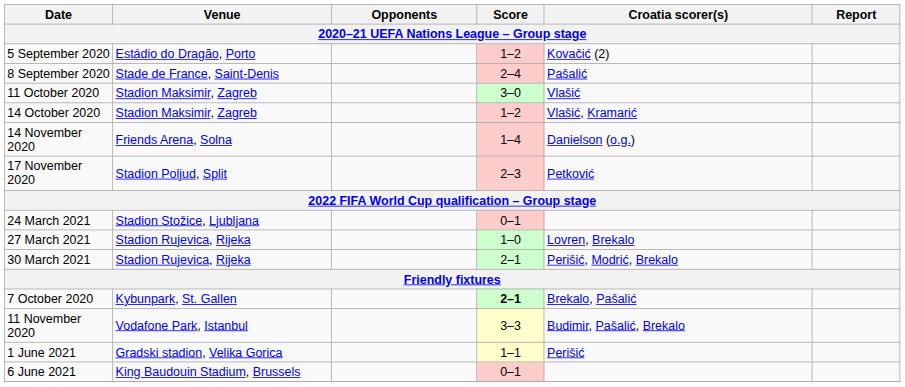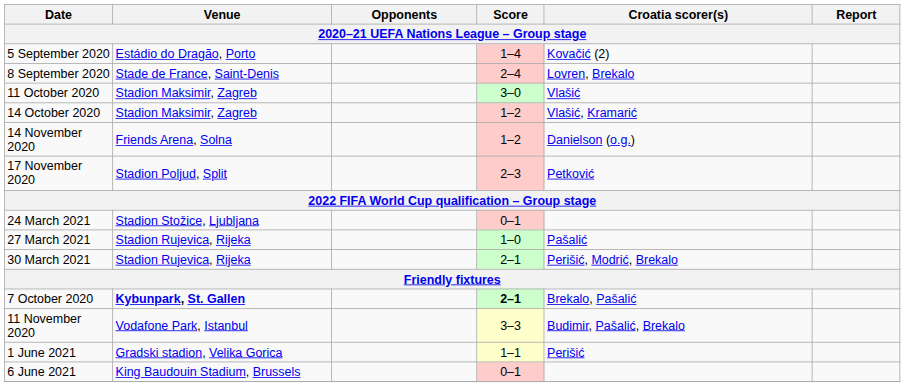5 September 2020 | Score: 1–2 -> 1–4
8 September 2020 | Croatia scorer(s): Pašalić -> Lovren, Brekalo
14 November 2020 | Score: 1–4 -> 1–2
27 March 2021 | Croatia scorer(s): Lovren, Brekalo -> Pašalić
7 October 2020 | Venue: normal -> bold
